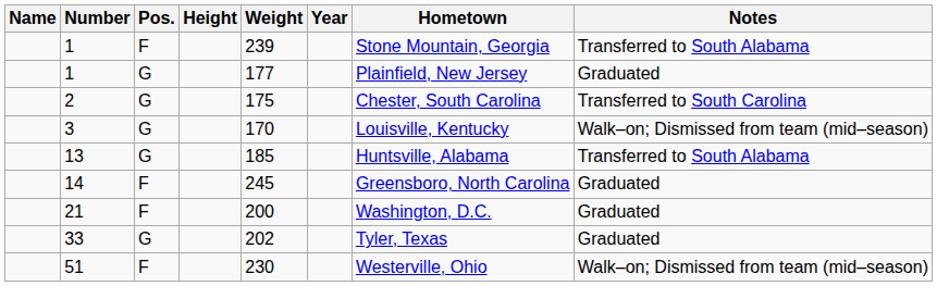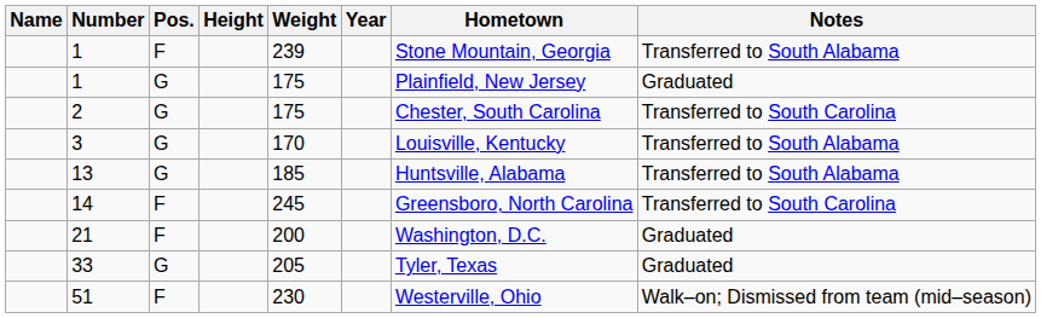1 / G | Weight: 177 -> 175
3 | Notes: Walk–on; Dismissed from team (mid–season) -> Transferred to South Alabama
14 | Notes: Graduated -> Transferred to South Carolina
33 | Weight: 202 -> 205
